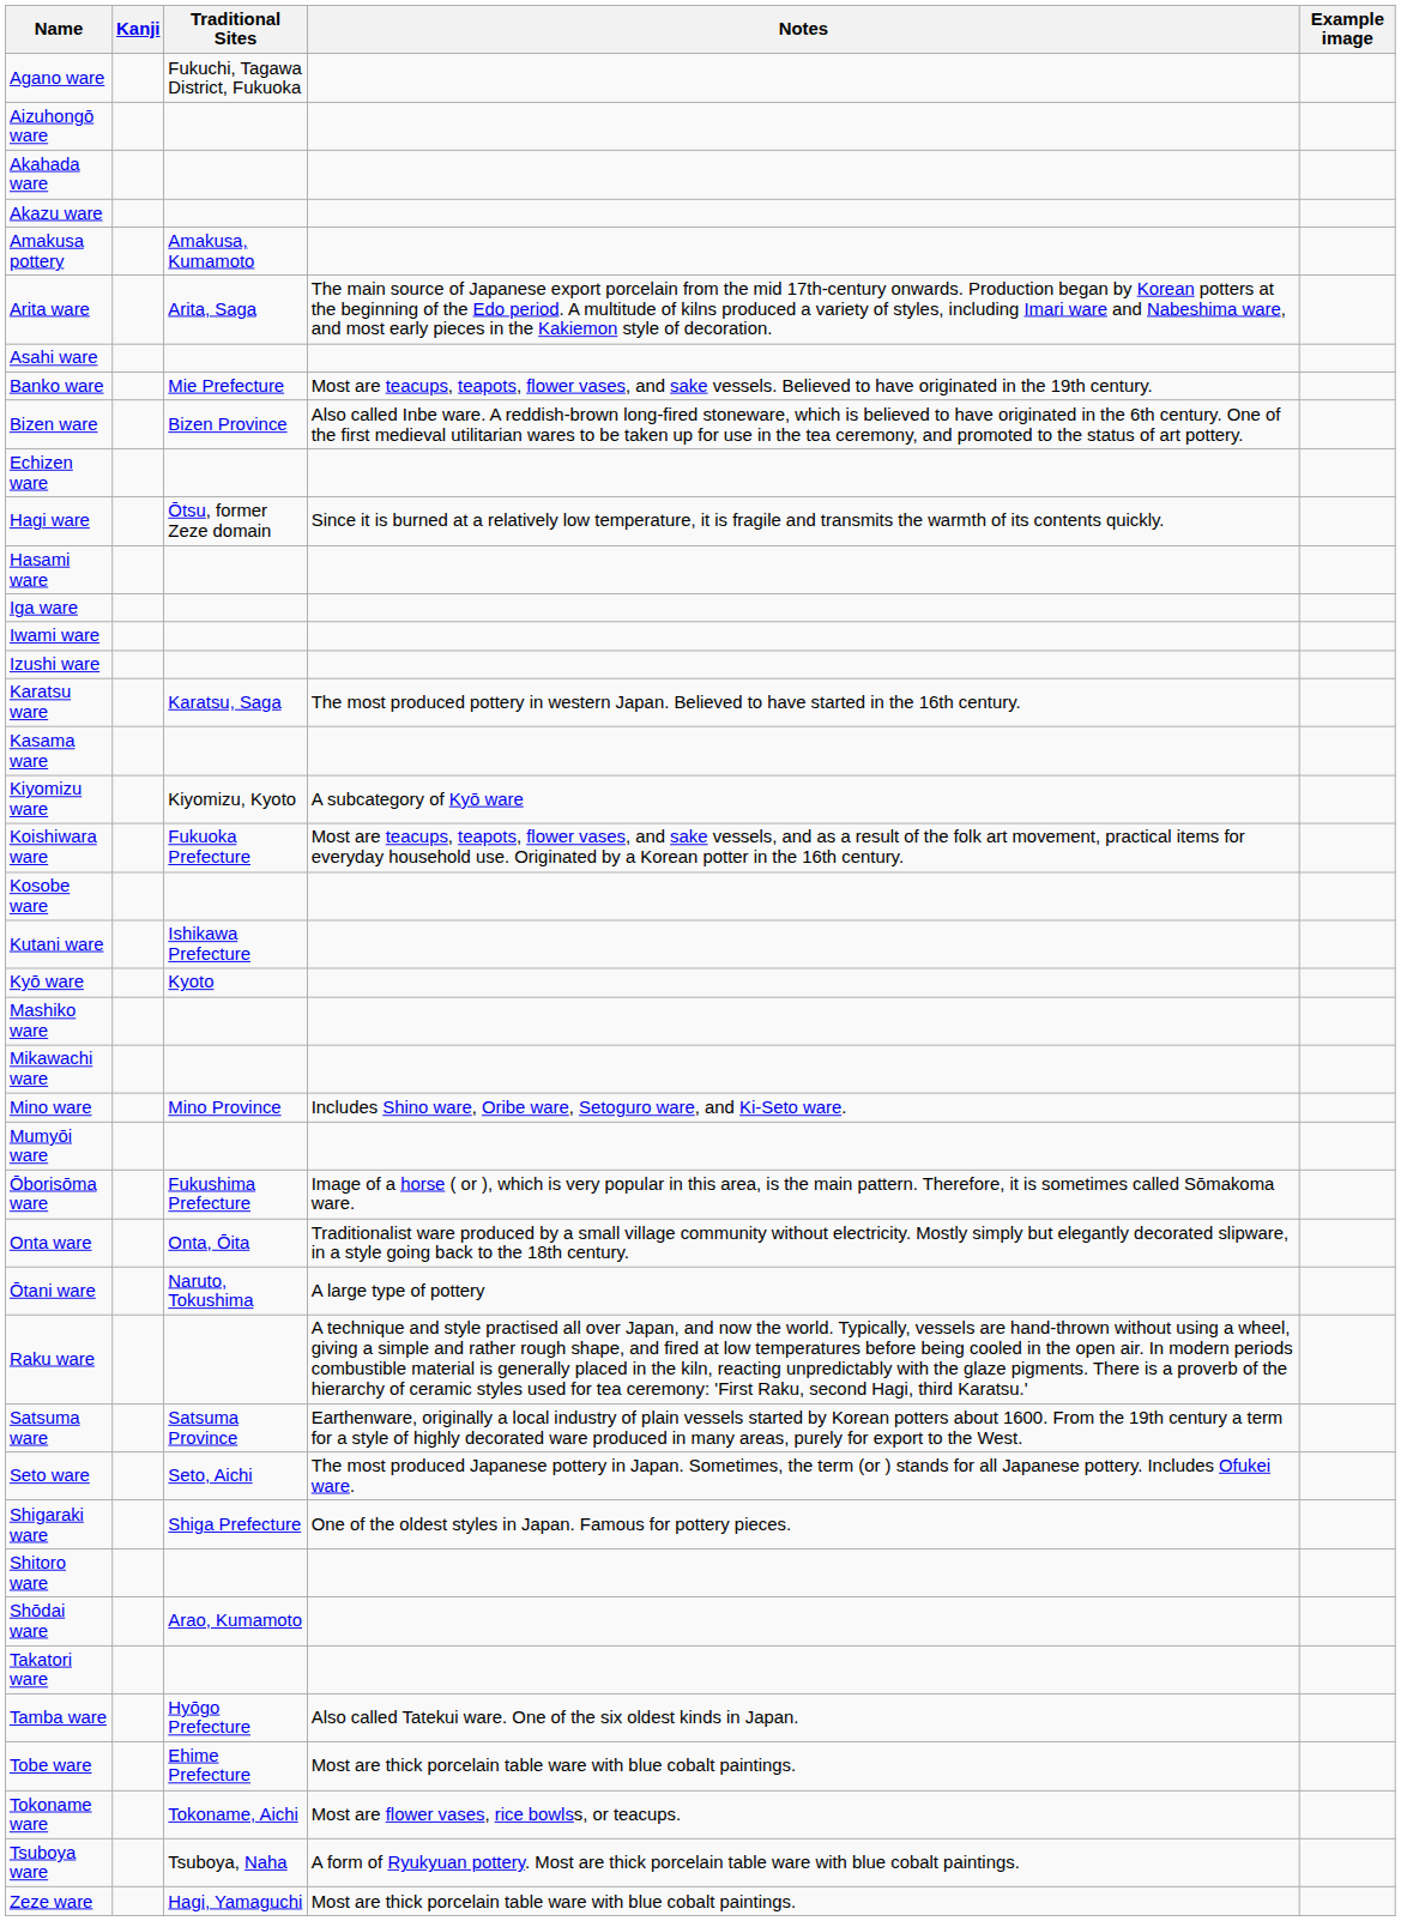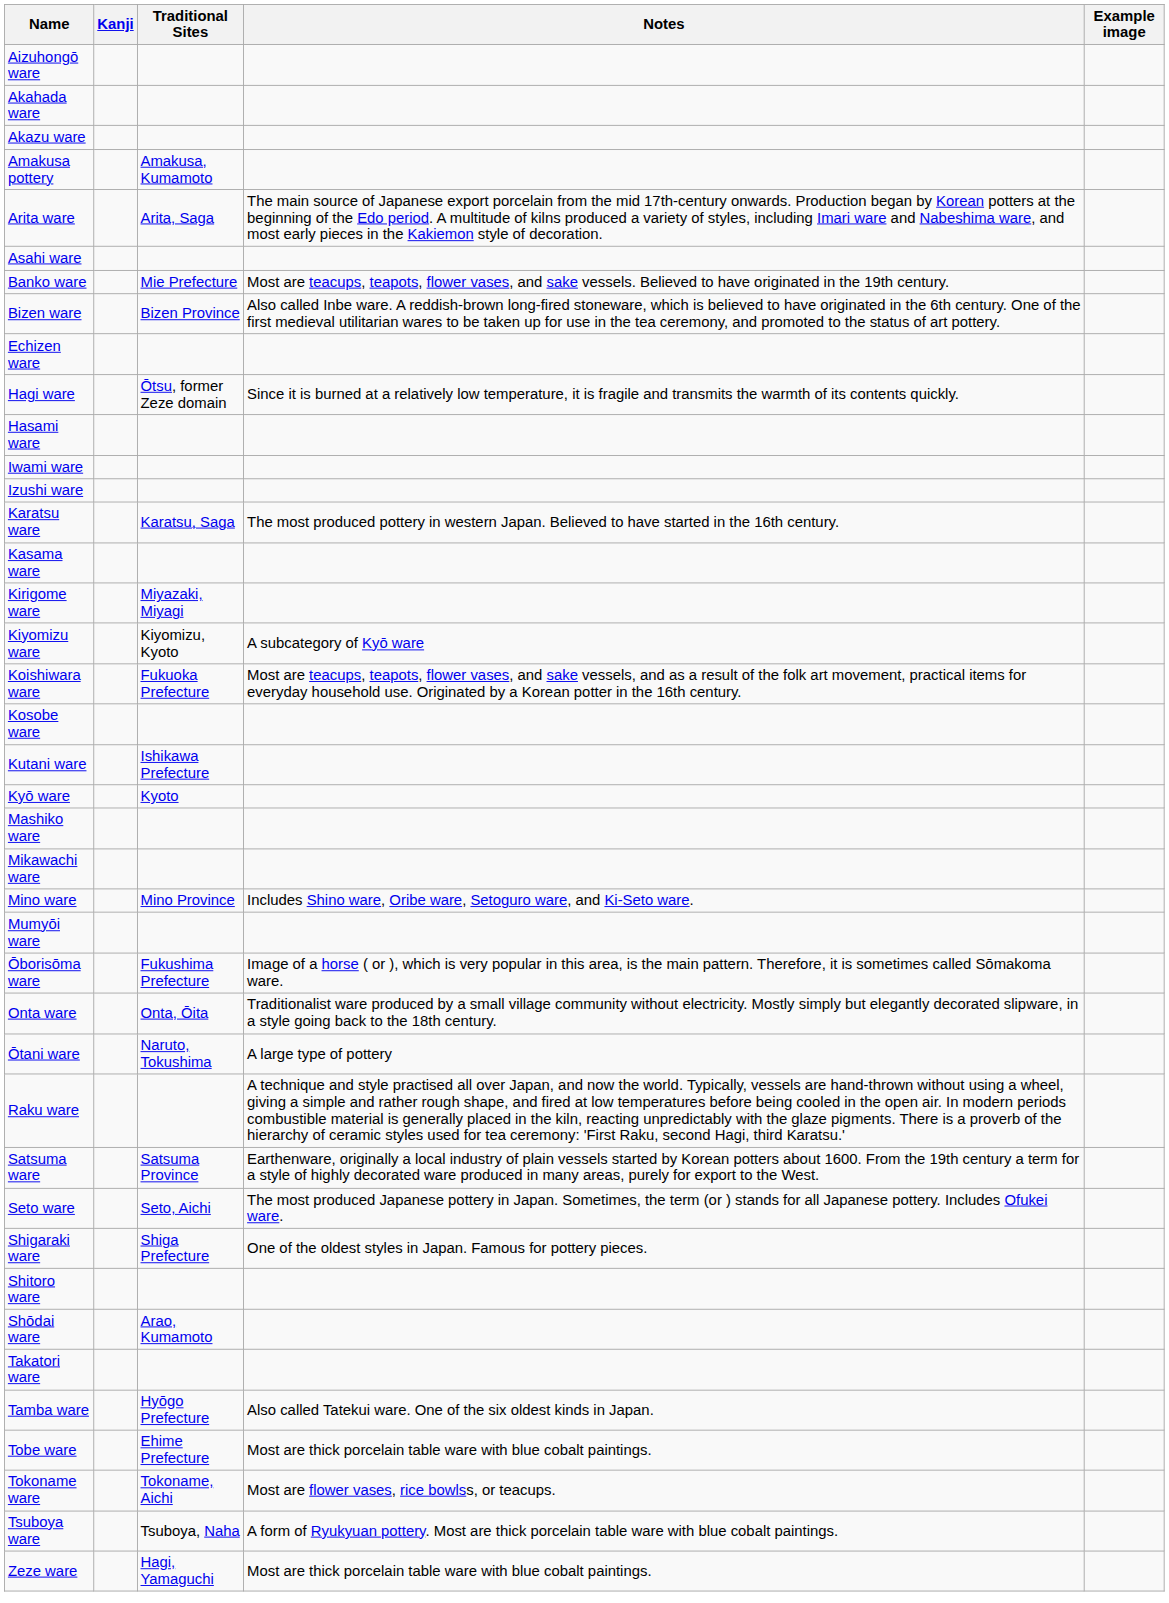- row: Agano ware | Fukuchi, Tagawa District, Fukuoka
- row: Iga ware
+ row: Kirigome ware | Miyazaki, Miyagi
